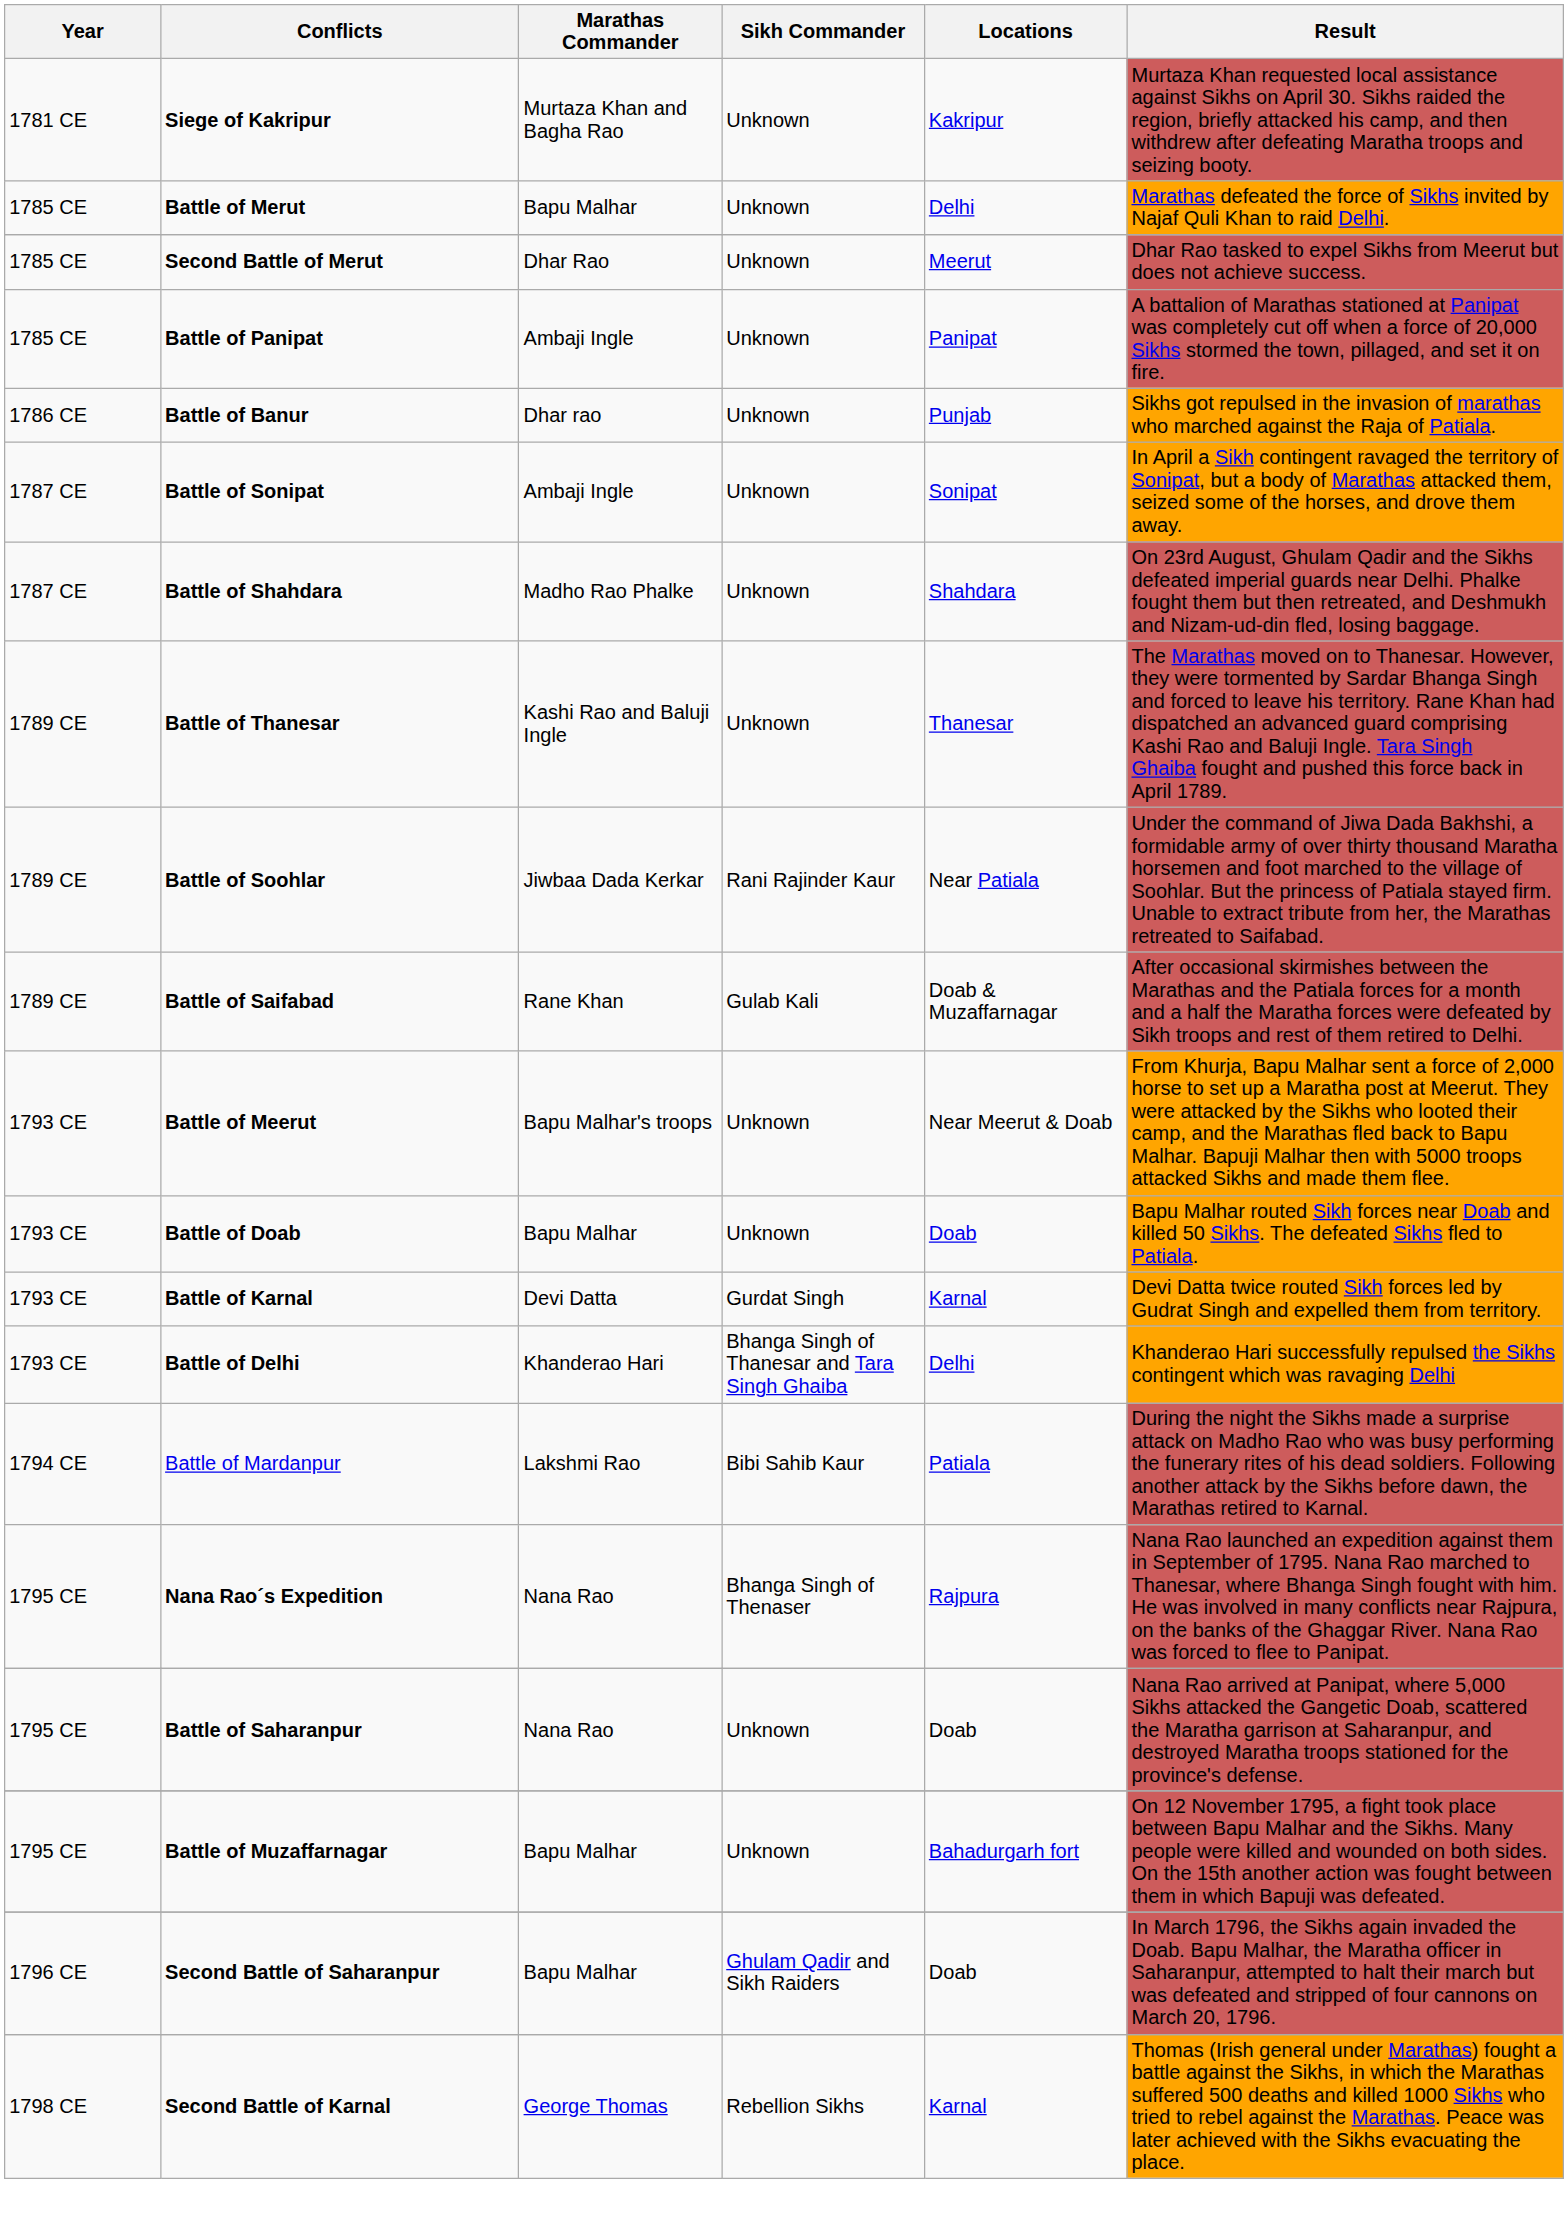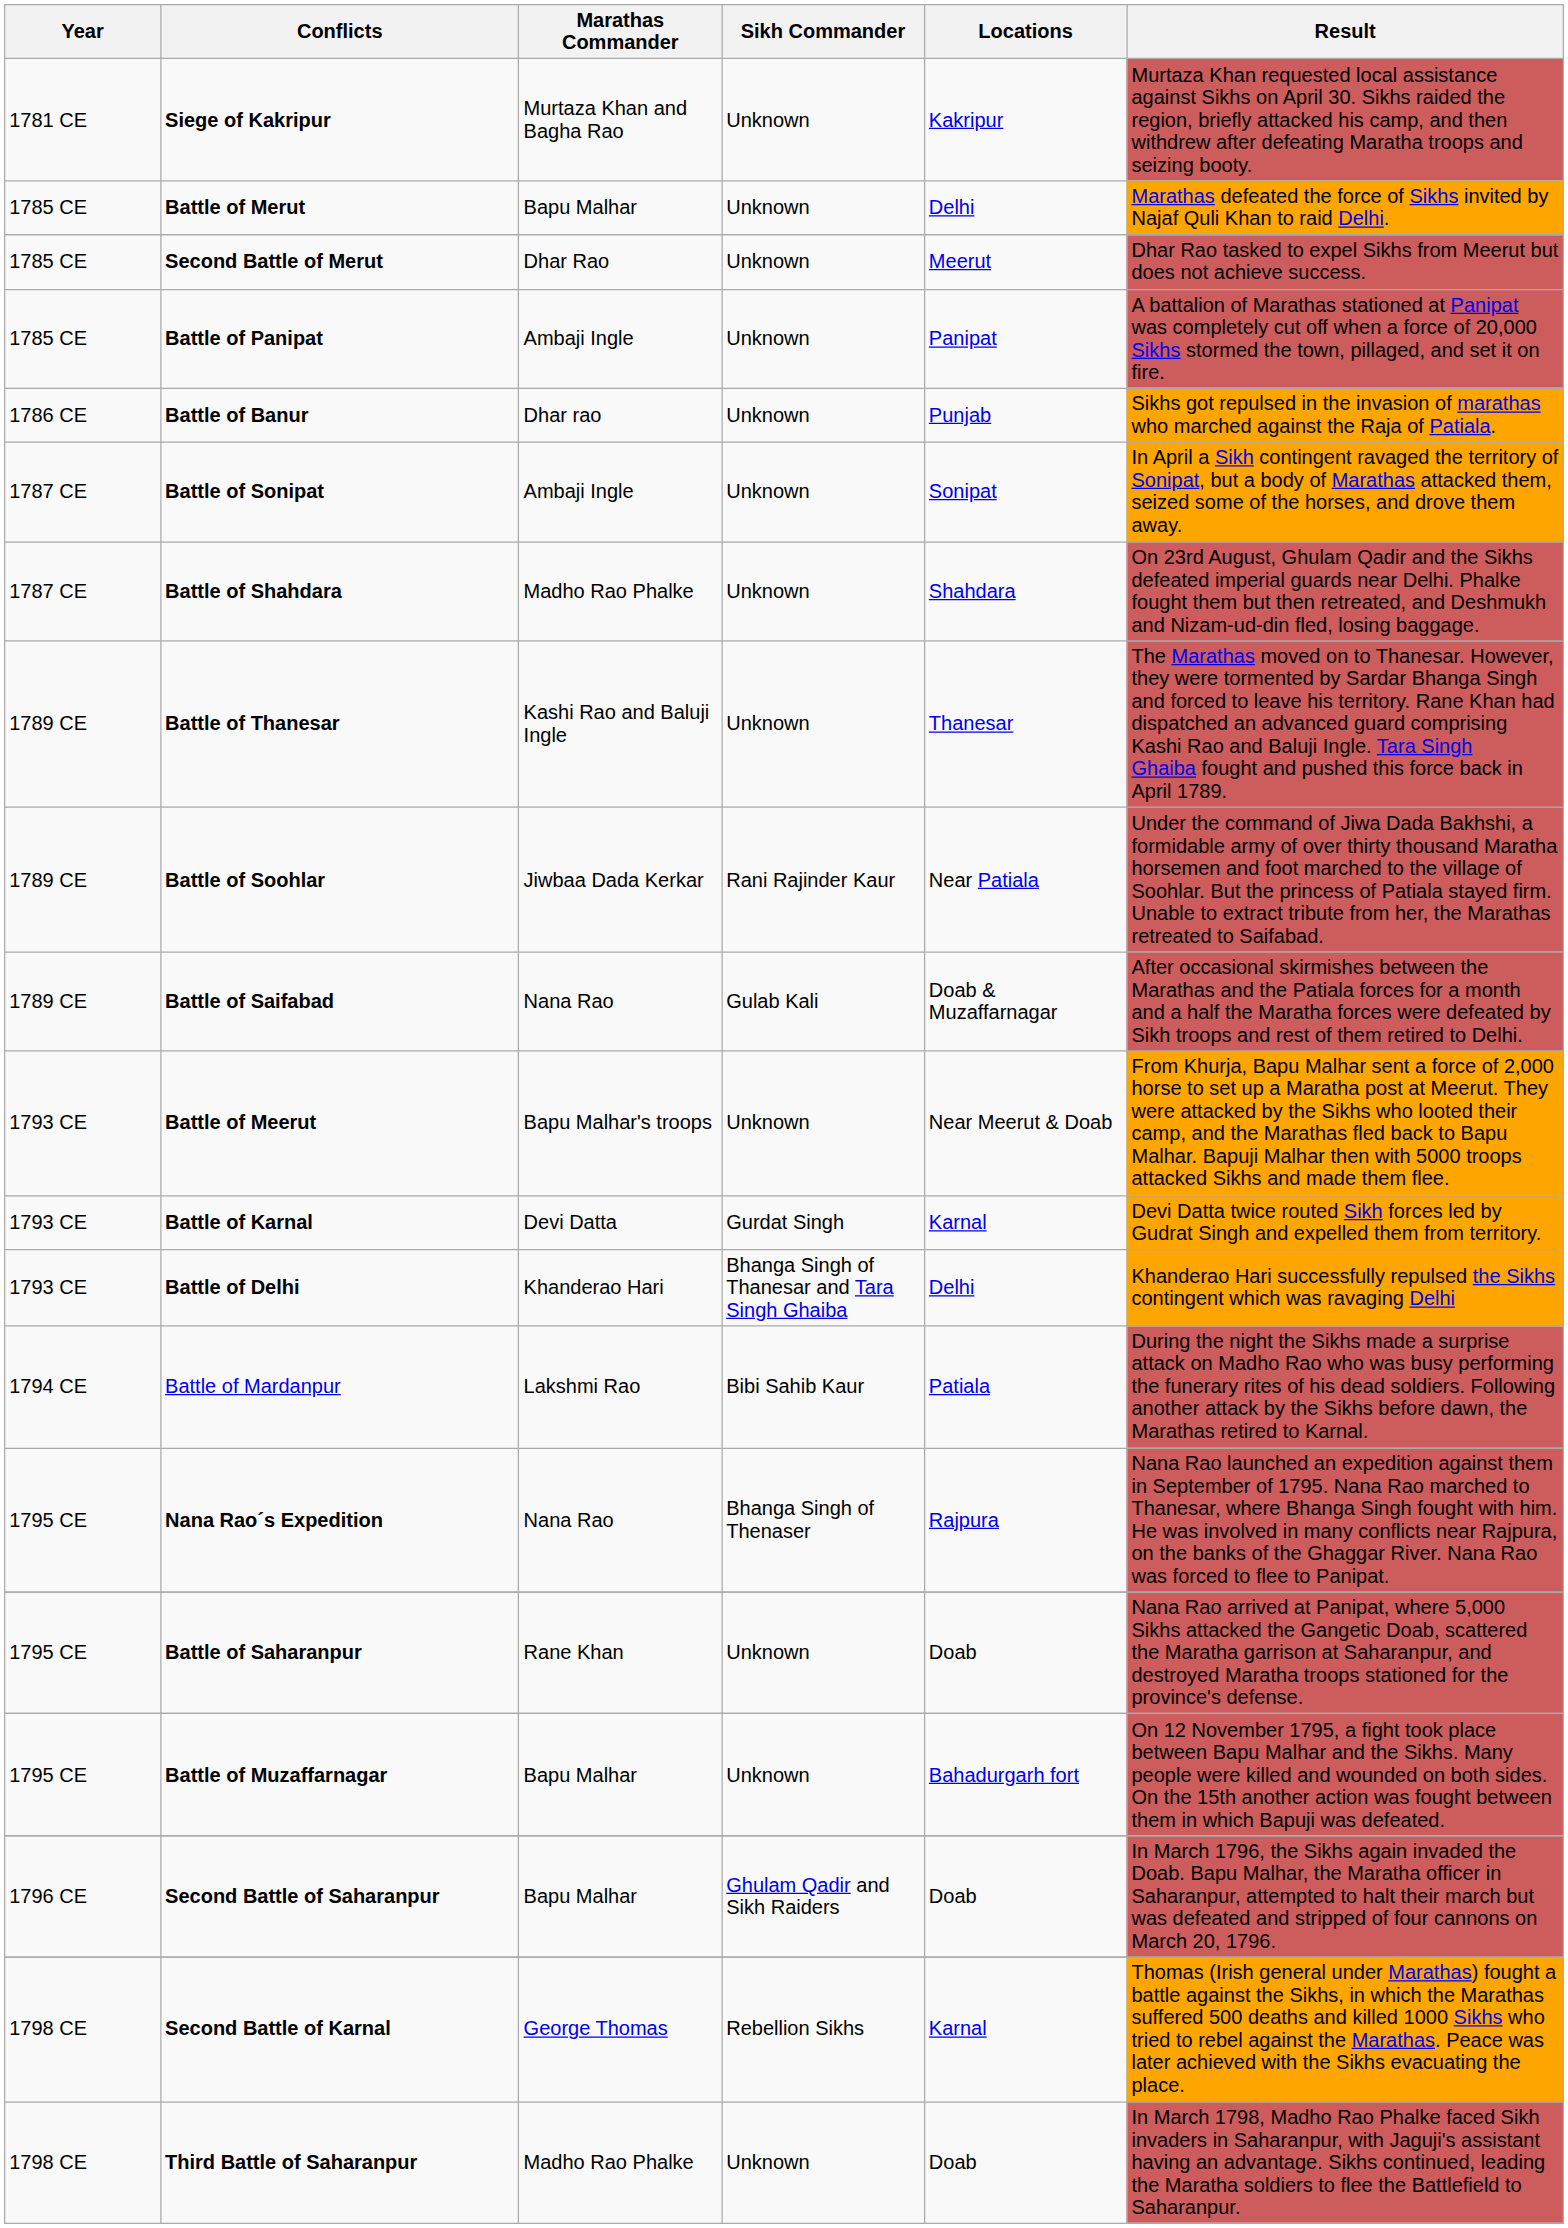Battle of Saifabad | Marathas Commander: Rane Khan -> Nana Rao
- row: 1793 CE | Battle of Doab | Bapu Malhar | Unknown | Doab | Bapu Malhar routed Sikh forces near Doab and killed 50 Sikhs. The defeated Sikhs fled to Patiala.
Battle of Saharanpur | Marathas Commander: Nana Rao -> Rane Khan
+ row: 1798 CE | Third Battle of Saharanpur | Madho Rao Phalke | Unknown | Doab | In March 1798, Madho Rao Phalke faced Sikh invaders in Saharanpur, with Jaguji's assistant having an advantage. Sikhs continued, leading the Maratha soldiers to flee the Battlefield to Saharanpur.
